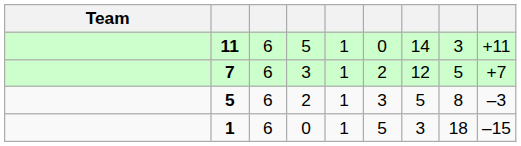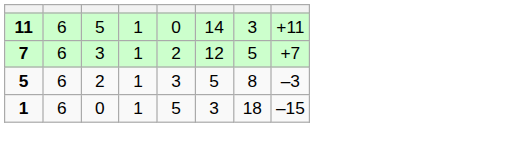- column: Team
